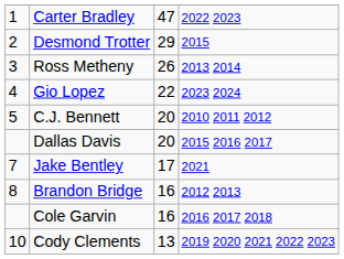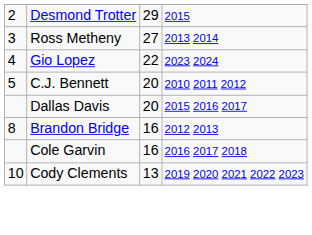- row: 1 | Carter Bradley | 47 | 2022 2023
Ross Metheny | column 3: 26 -> 27
- row: 7 | Jake Bentley | 17 | 2021
